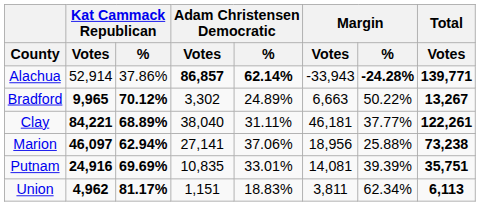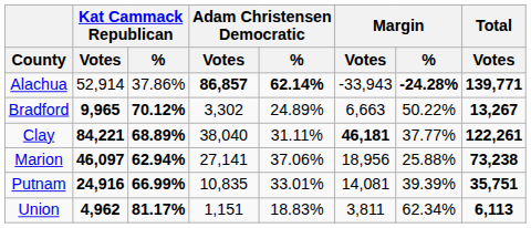Clay | Margin / Votes: normal -> bold
Putnam | Kat Cammack Republican / %: 69.69% -> 66.99%
